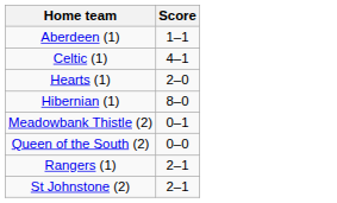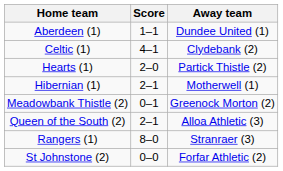+ column: Away team | Dundee United (1) | Clydebank (2) | Partick Thistle (2) | Motherwell (1) | Greenock Morton (2) | Alloa Athletic (3) | Stranraer (3) | Forfar Athletic (2)
Hibernian (1) | Score: 8–0 -> 2–1
Queen of the South (2) | Score: 0–0 -> 2–1
Rangers (1) | Score: 2–1 -> 8–0
St Johnstone (2) | Score: 2–1 -> 0–0
